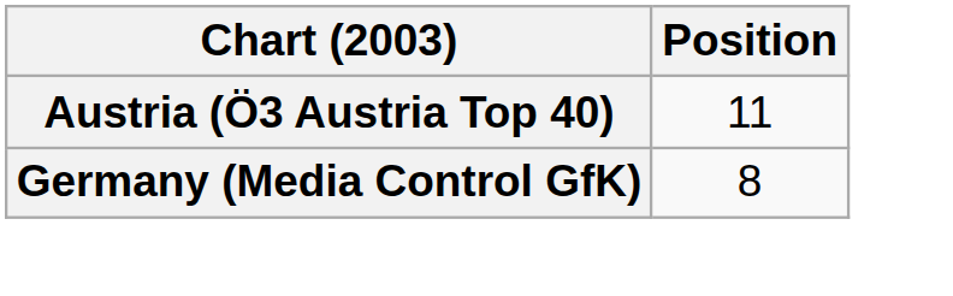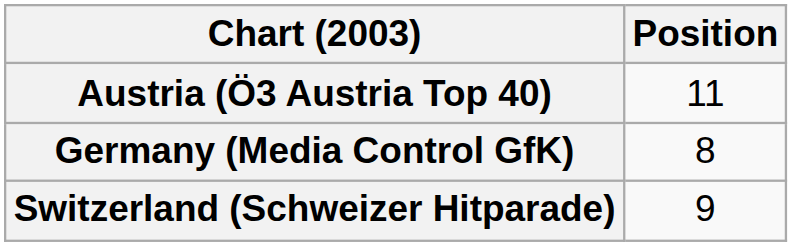+ row: Switzerland (Schweizer Hitparade) | 9
